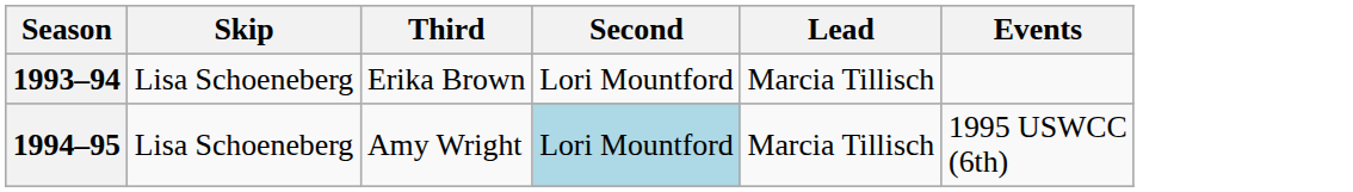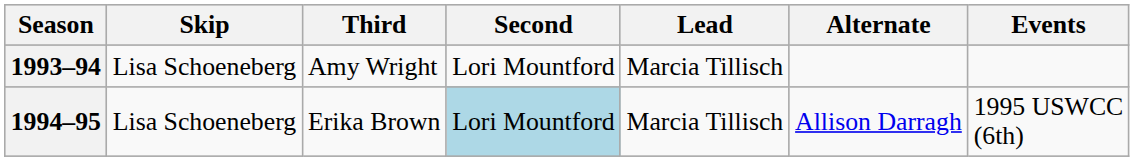+ column: Alternate | Allison Darragh
1993–94 | Third: Erika Brown -> Amy Wright
1994–95 | Third: Amy Wright -> Erika Brown
